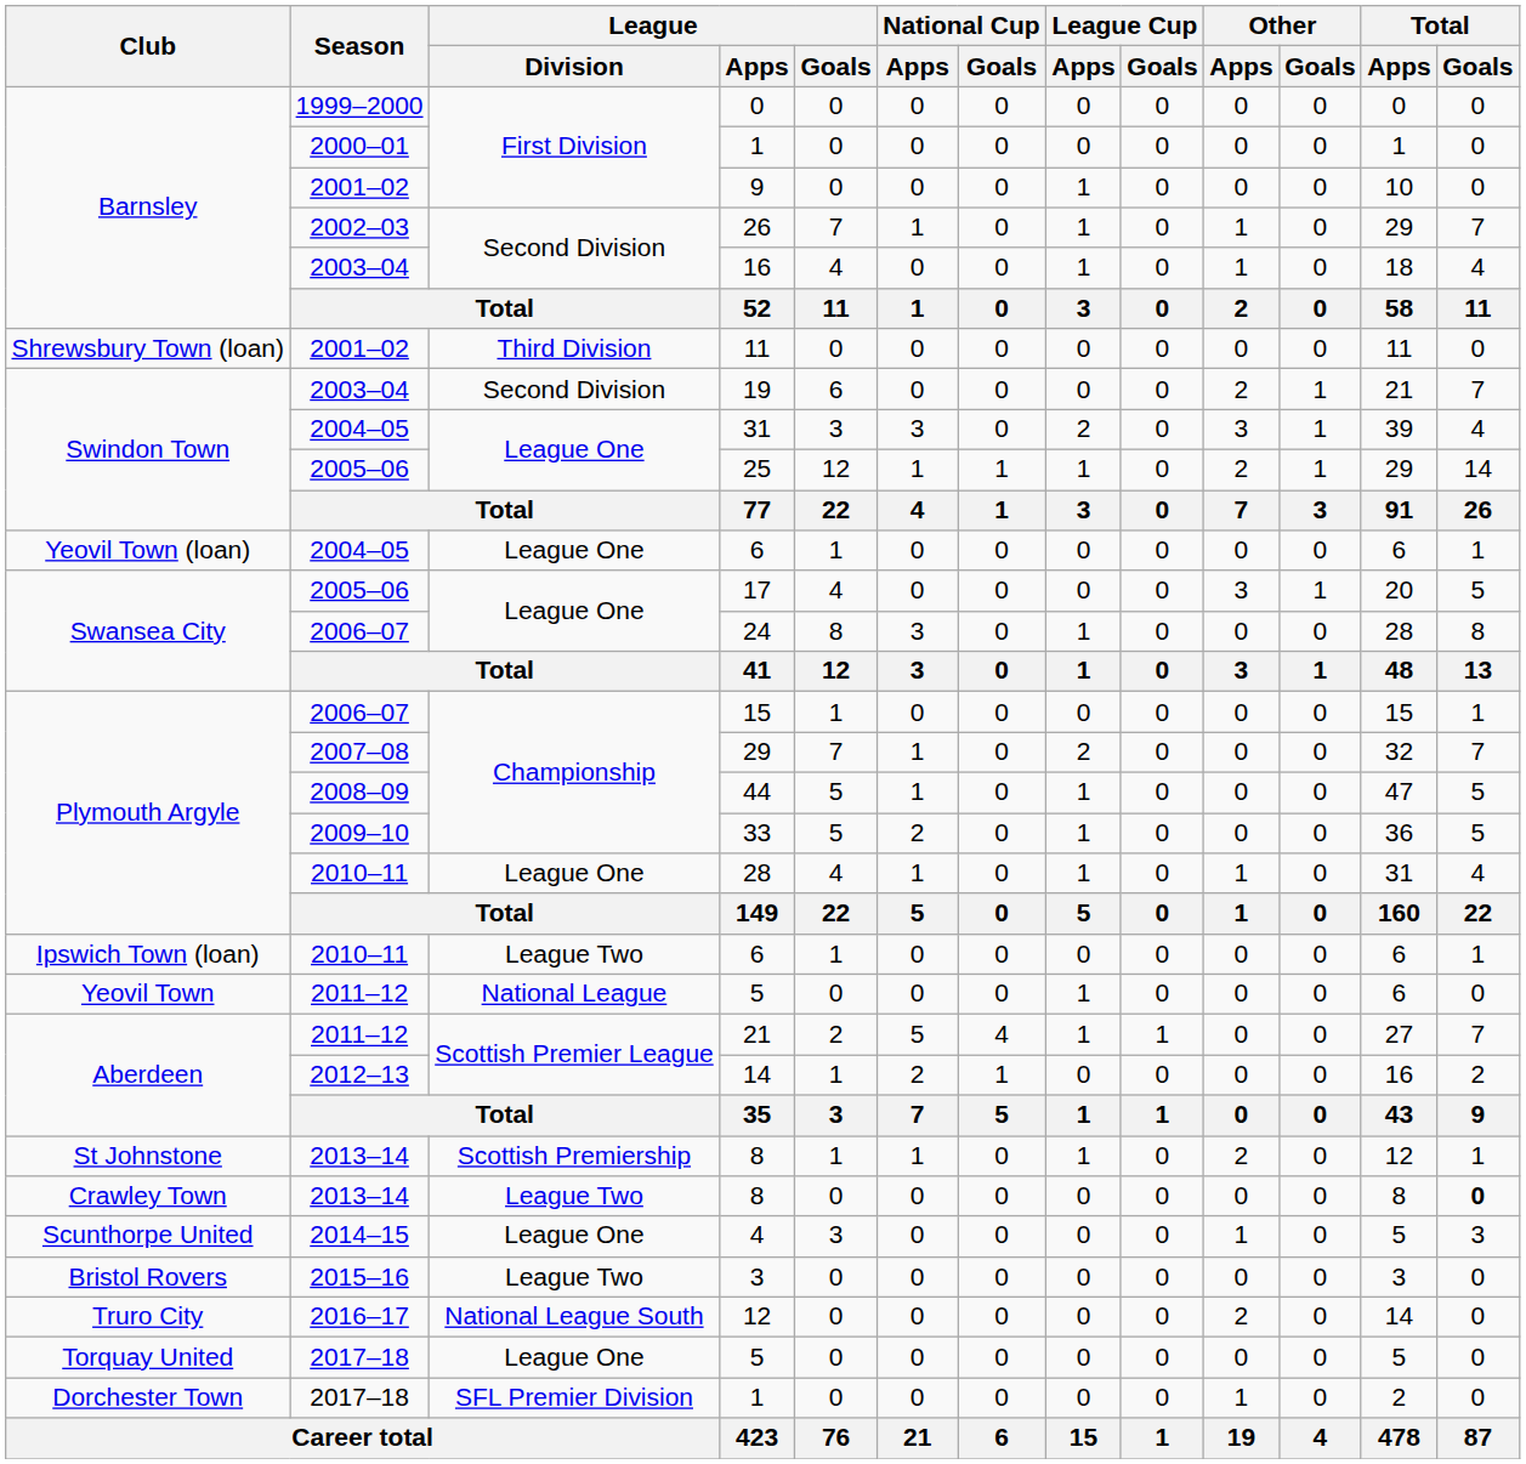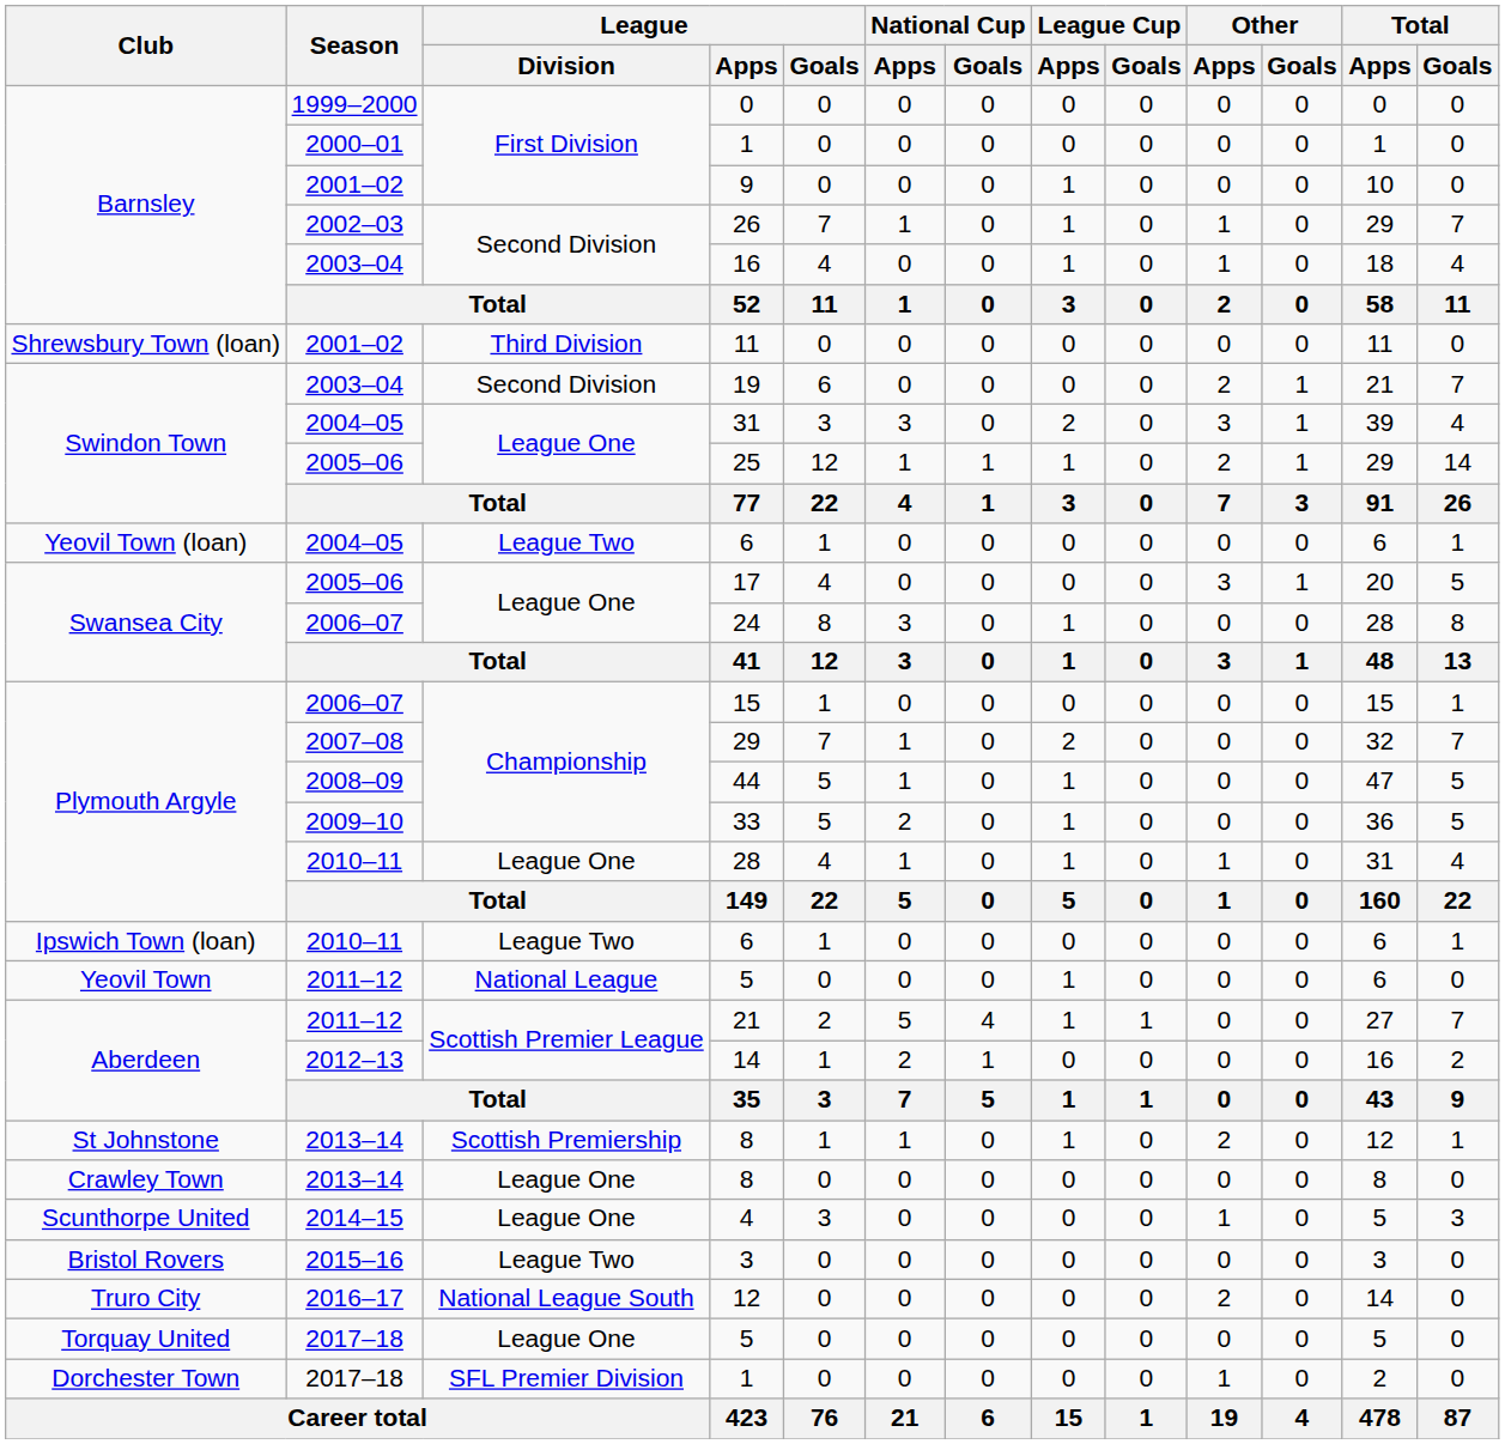Yeovil Town (loan) / 6 | League / Division: League One -> League Two
Crawley Town / 8 | League / Division: League Two -> League One
Crawley Town / 8 | Total / Goals: bold -> normal
